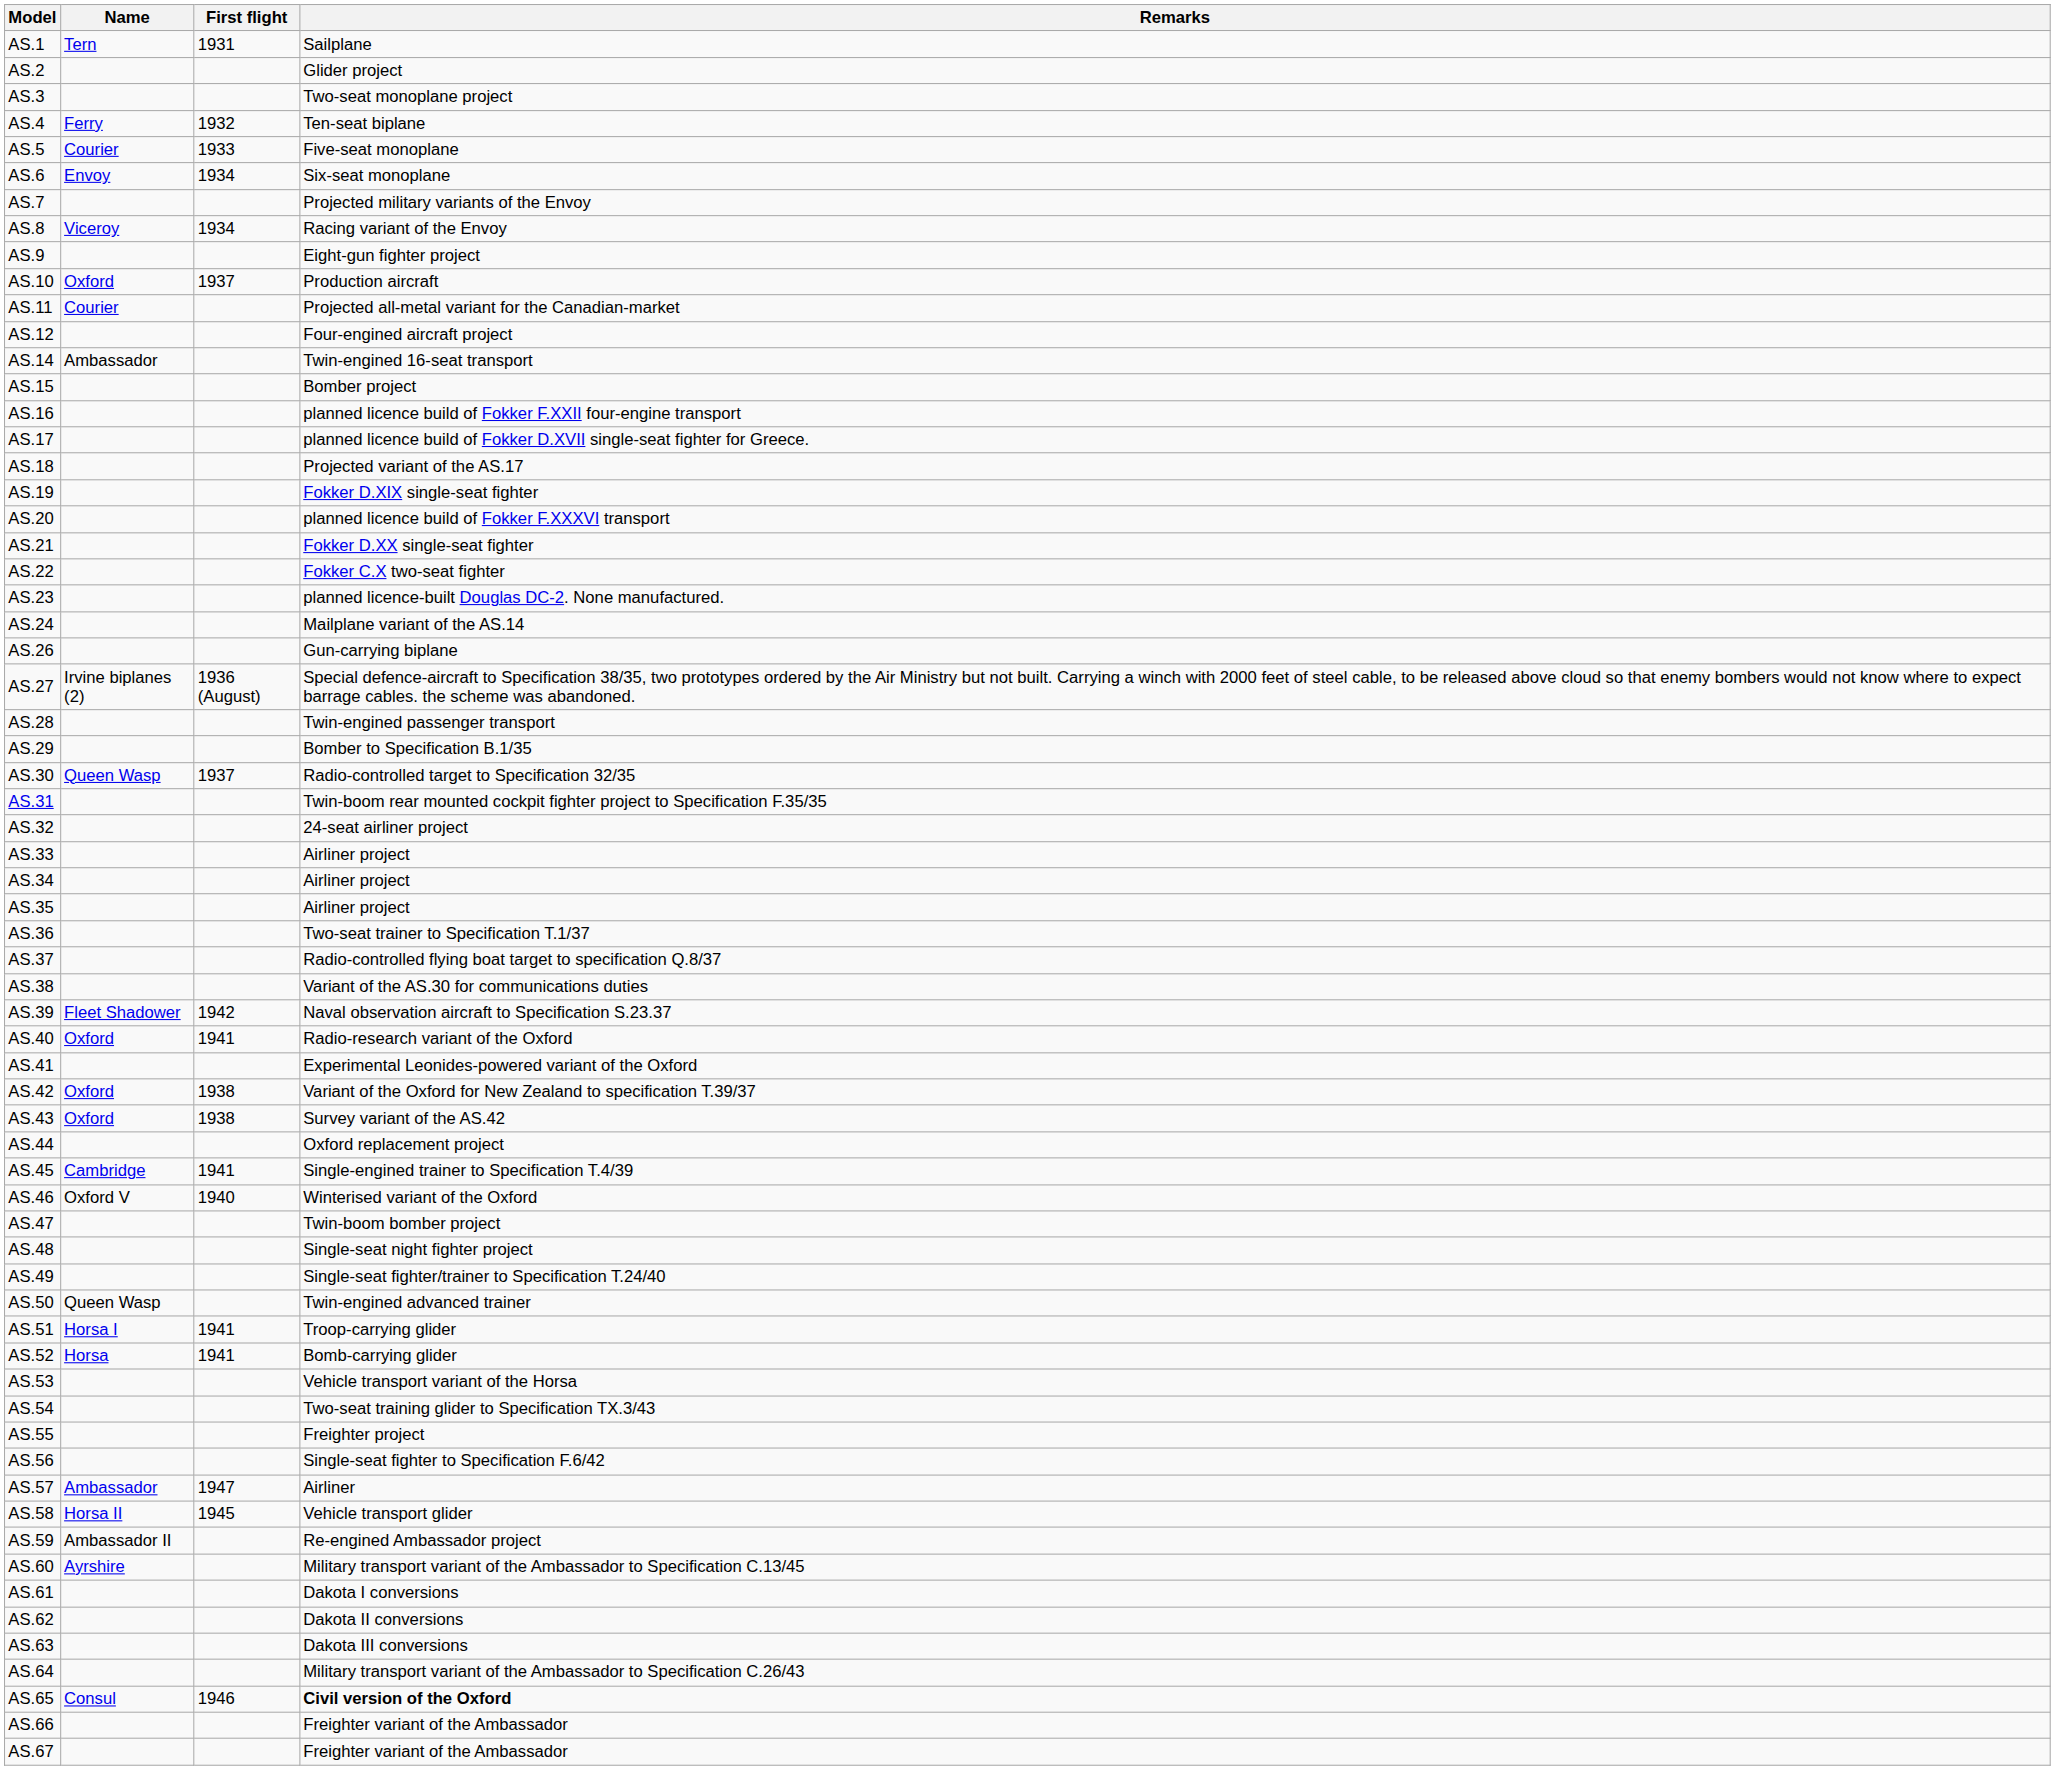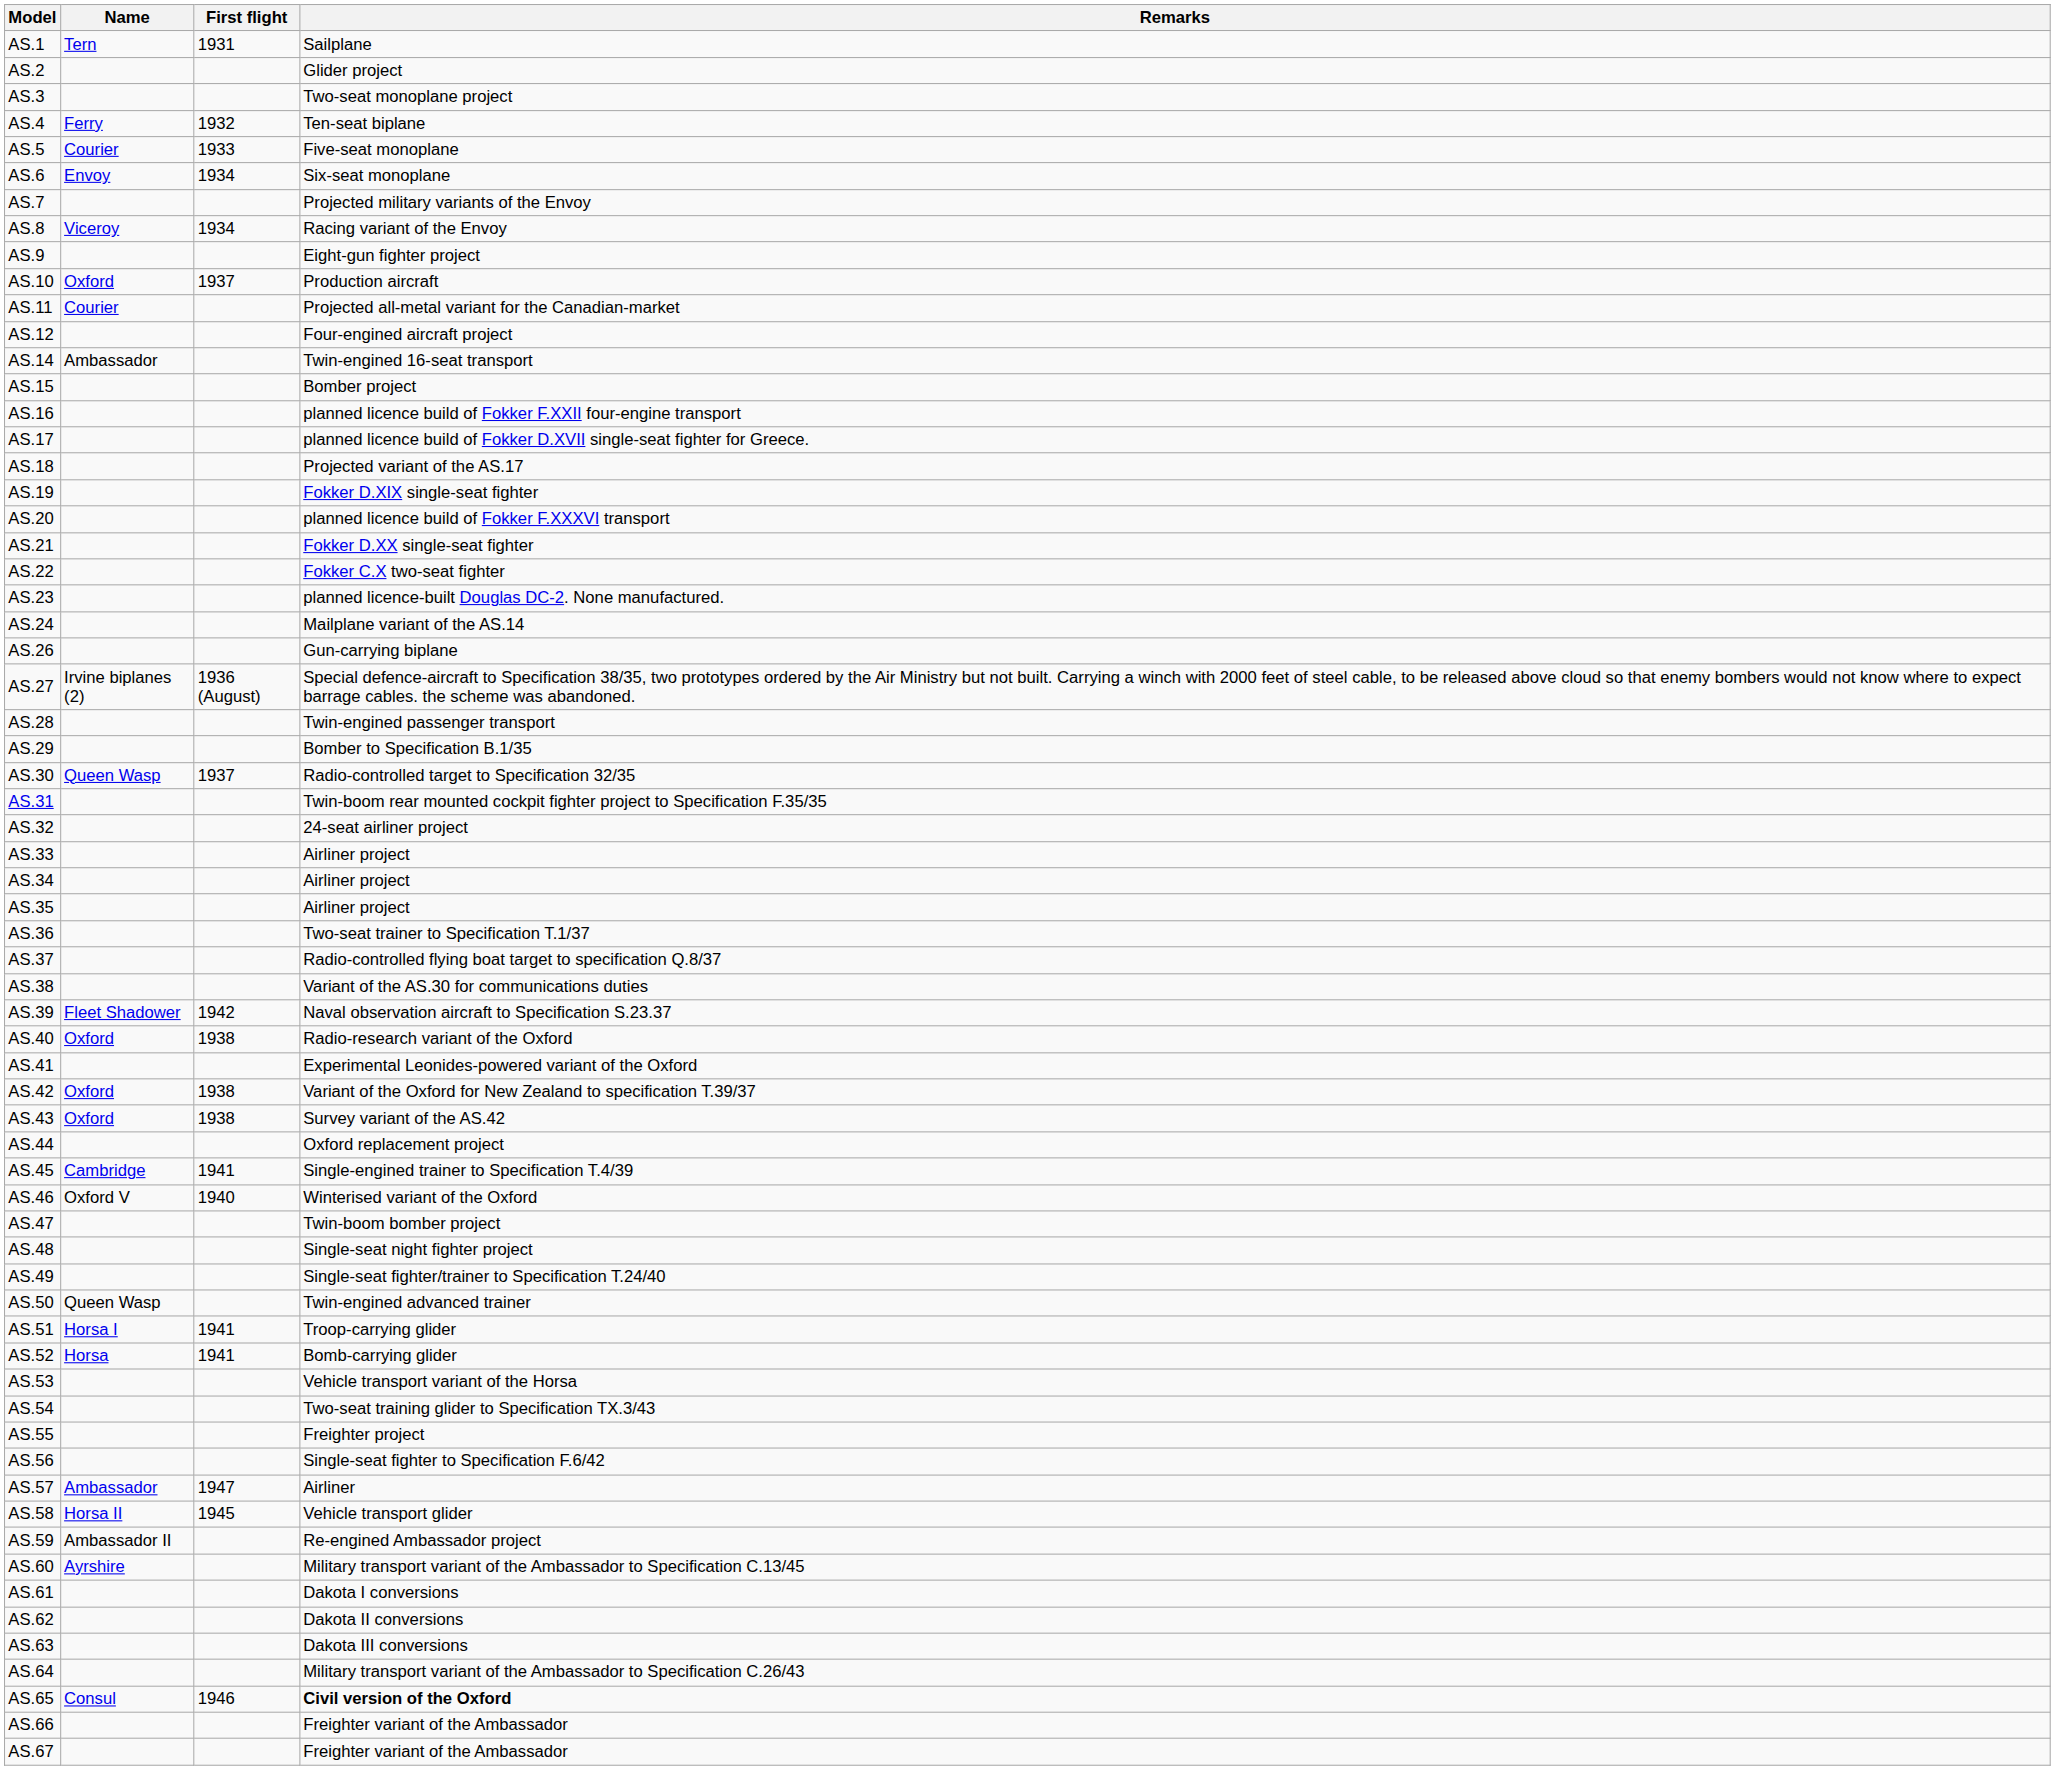AS.40 | First flight: 1941 -> 1938
